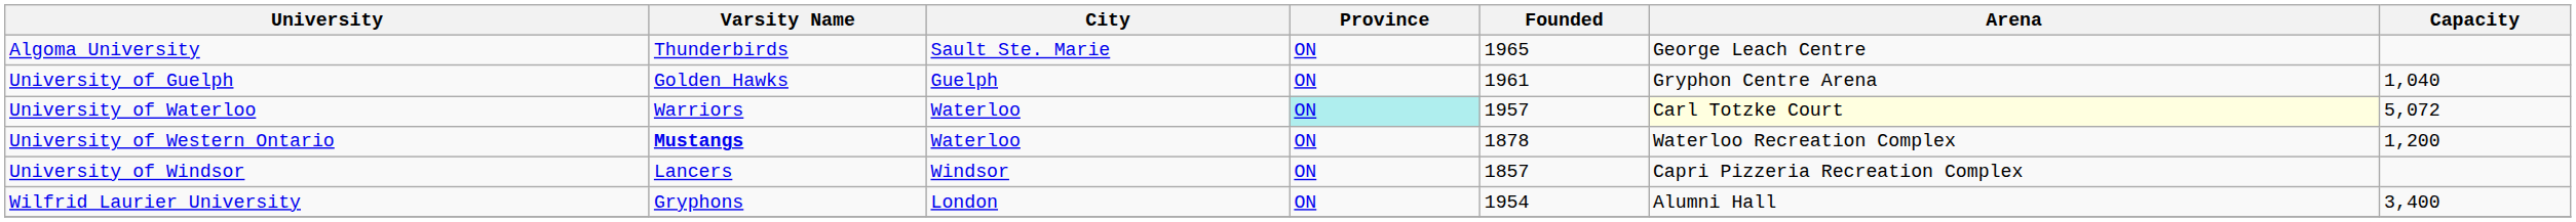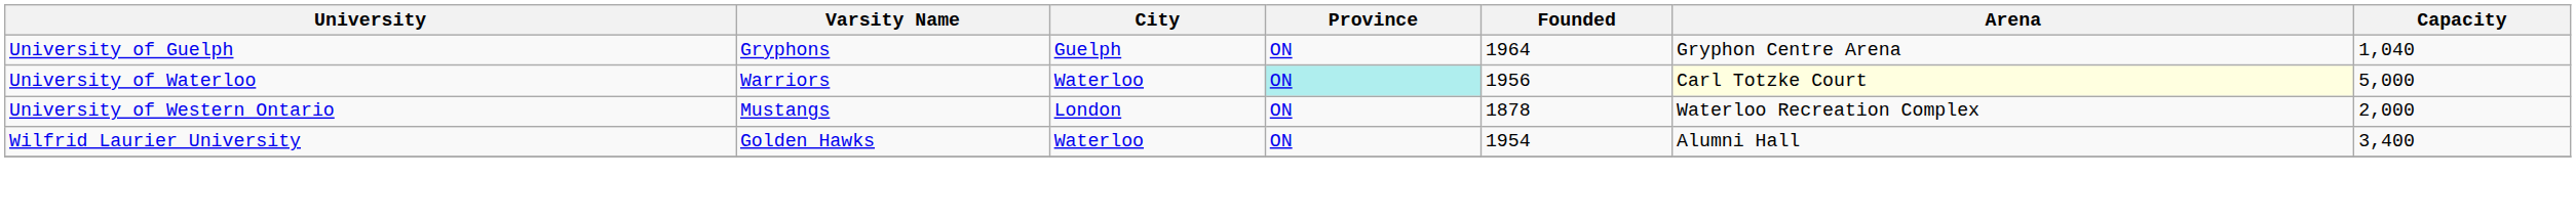- row: Algoma University | Thunderbirds | Sault Ste. Marie | ON | 1965 | George Leach Centre
University of Guelph | Varsity Name: Golden Hawks -> Gryphons
University of Guelph | Founded: 1961 -> 1964
University of Waterloo | Founded: 1957 -> 1956
University of Waterloo | Capacity: 5,072 -> 5,000
University of Western Ontario | Varsity Name: bold -> normal
University of Western Ontario | City: Waterloo -> London
University of Western Ontario | Capacity: 1,200 -> 2,000
- row: University of Windsor | Lancers | Windsor | ON | 1857 | Capri Pizzeria Recreation Complex
Wilfrid Laurier University | Varsity Name: Gryphons -> Golden Hawks
Wilfrid Laurier University | City: London -> Waterloo
